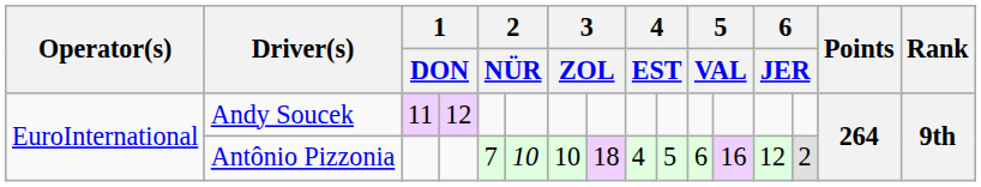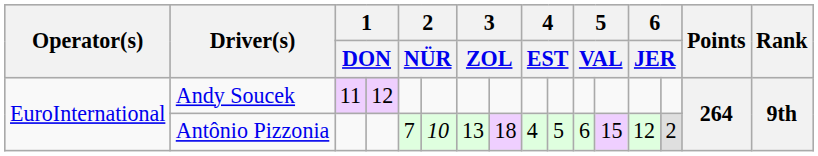Antônio Pizzonia | column 7: 10 -> 13
Antônio Pizzonia | column 12: 16 -> 15
